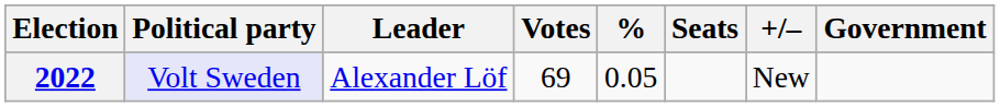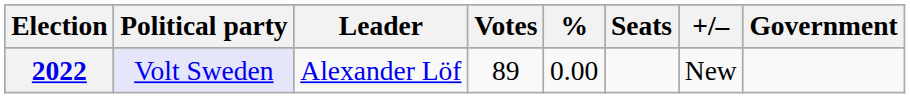2022 | Votes: 69 -> 89
2022 | %: 0.05 -> 0.00
